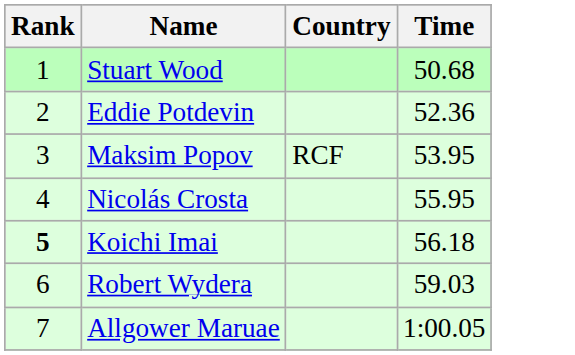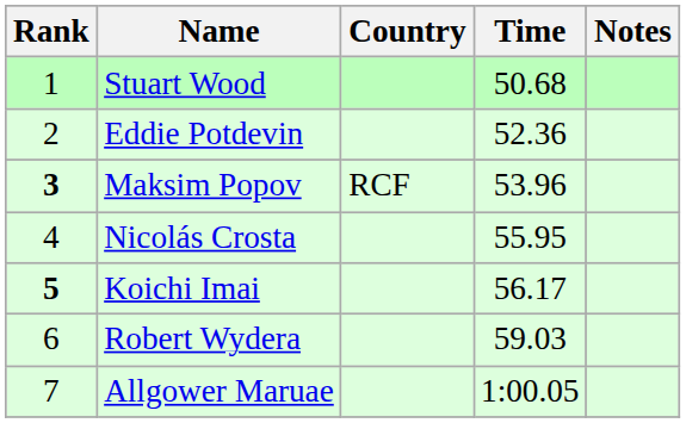+ column: Notes
Maksim Popov | Rank: normal -> bold
Maksim Popov | Time: 53.95 -> 53.96
Koichi Imai | Time: 56.18 -> 56.17
